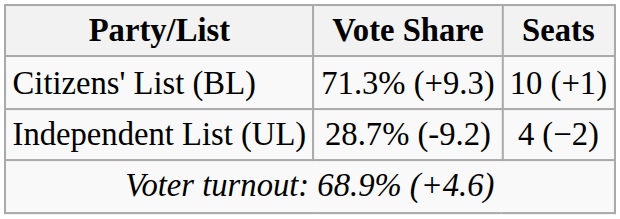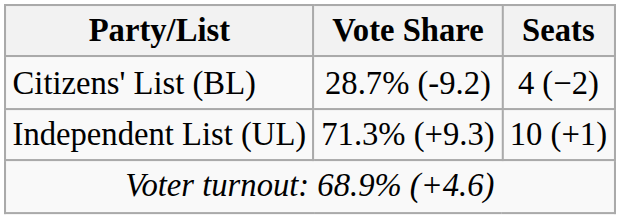Citizens' List (BL) | Vote Share: 71.3% (+9.3) -> 28.7% (-9.2)
Citizens' List (BL) | Seats: 10 (+1) -> 4 (−2)
Independent List (UL) | Vote Share: 28.7% (-9.2) -> 71.3% (+9.3)
Independent List (UL) | Seats: 4 (−2) -> 10 (+1)
